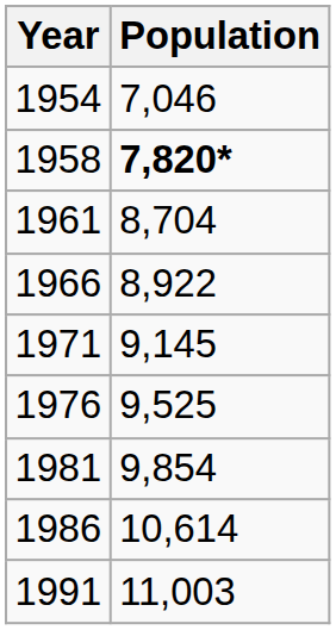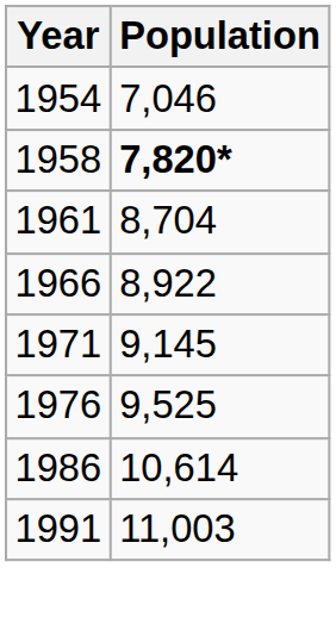- row: 1981 | 9,854
